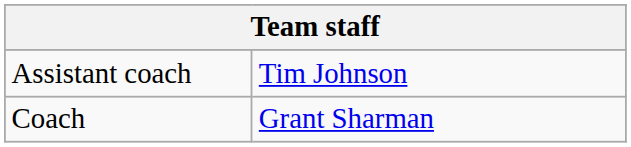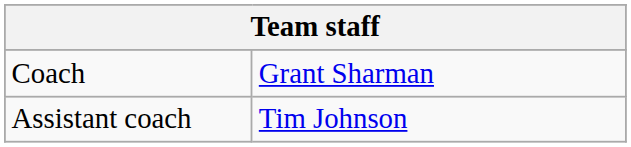rows swapped: Coach <-> Assistant coach
